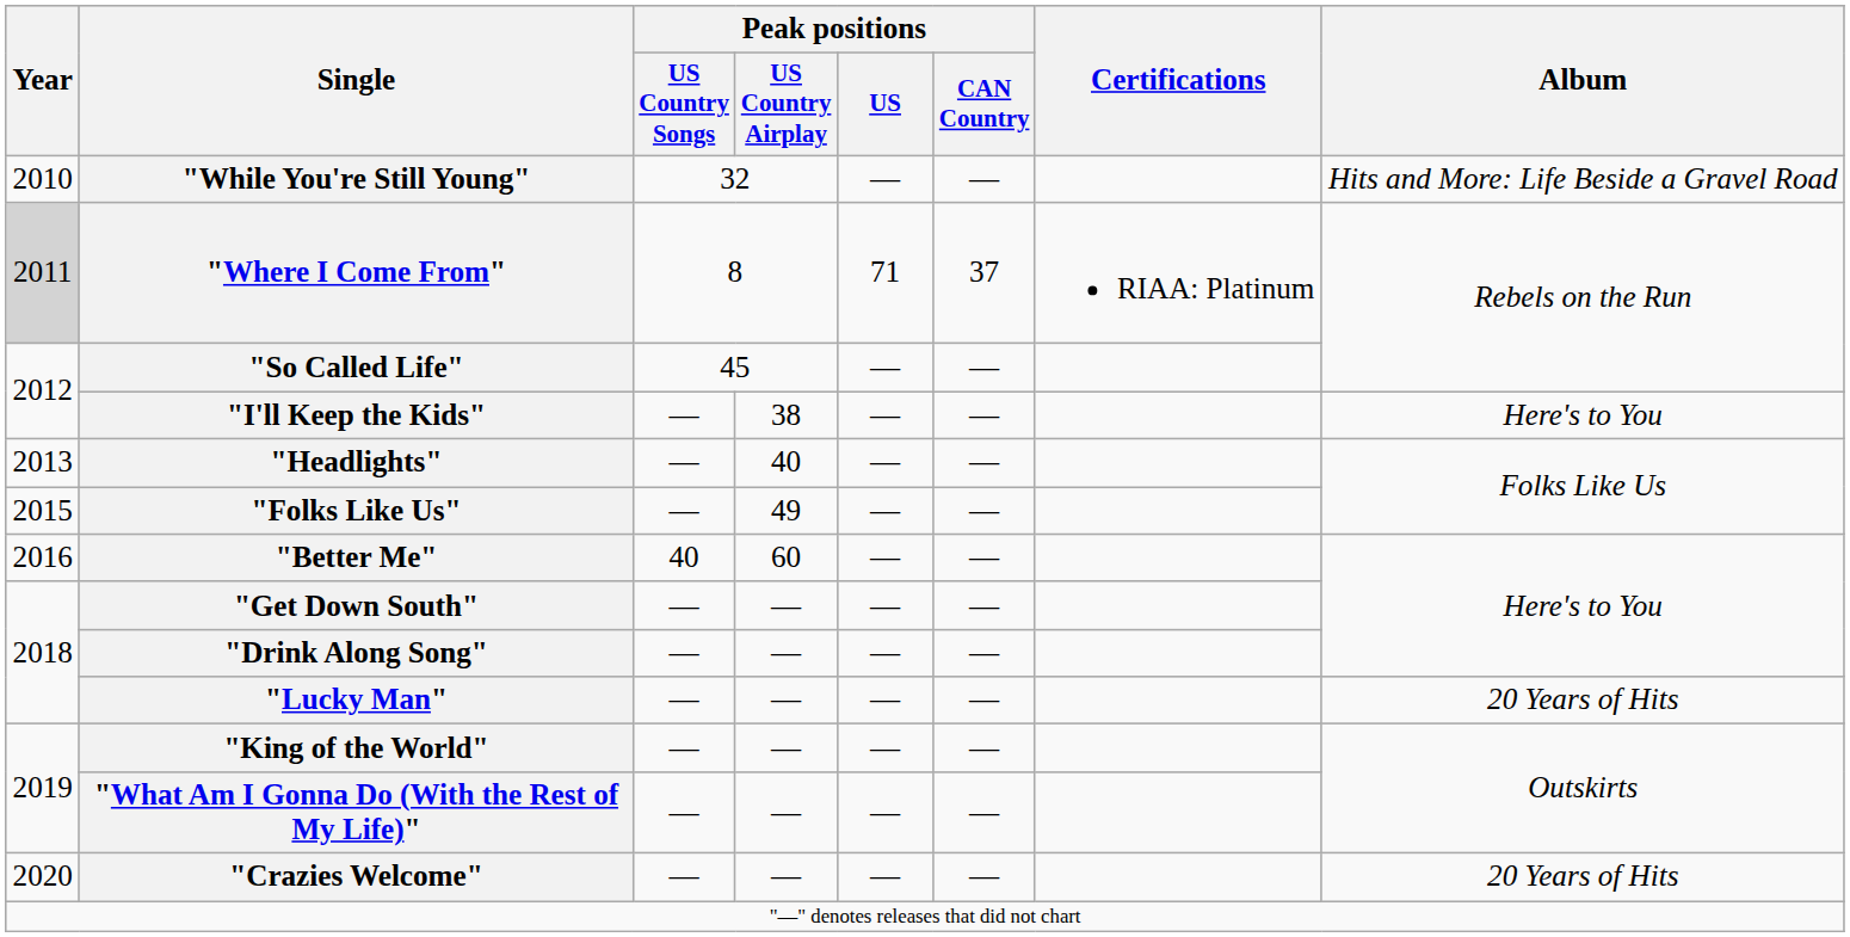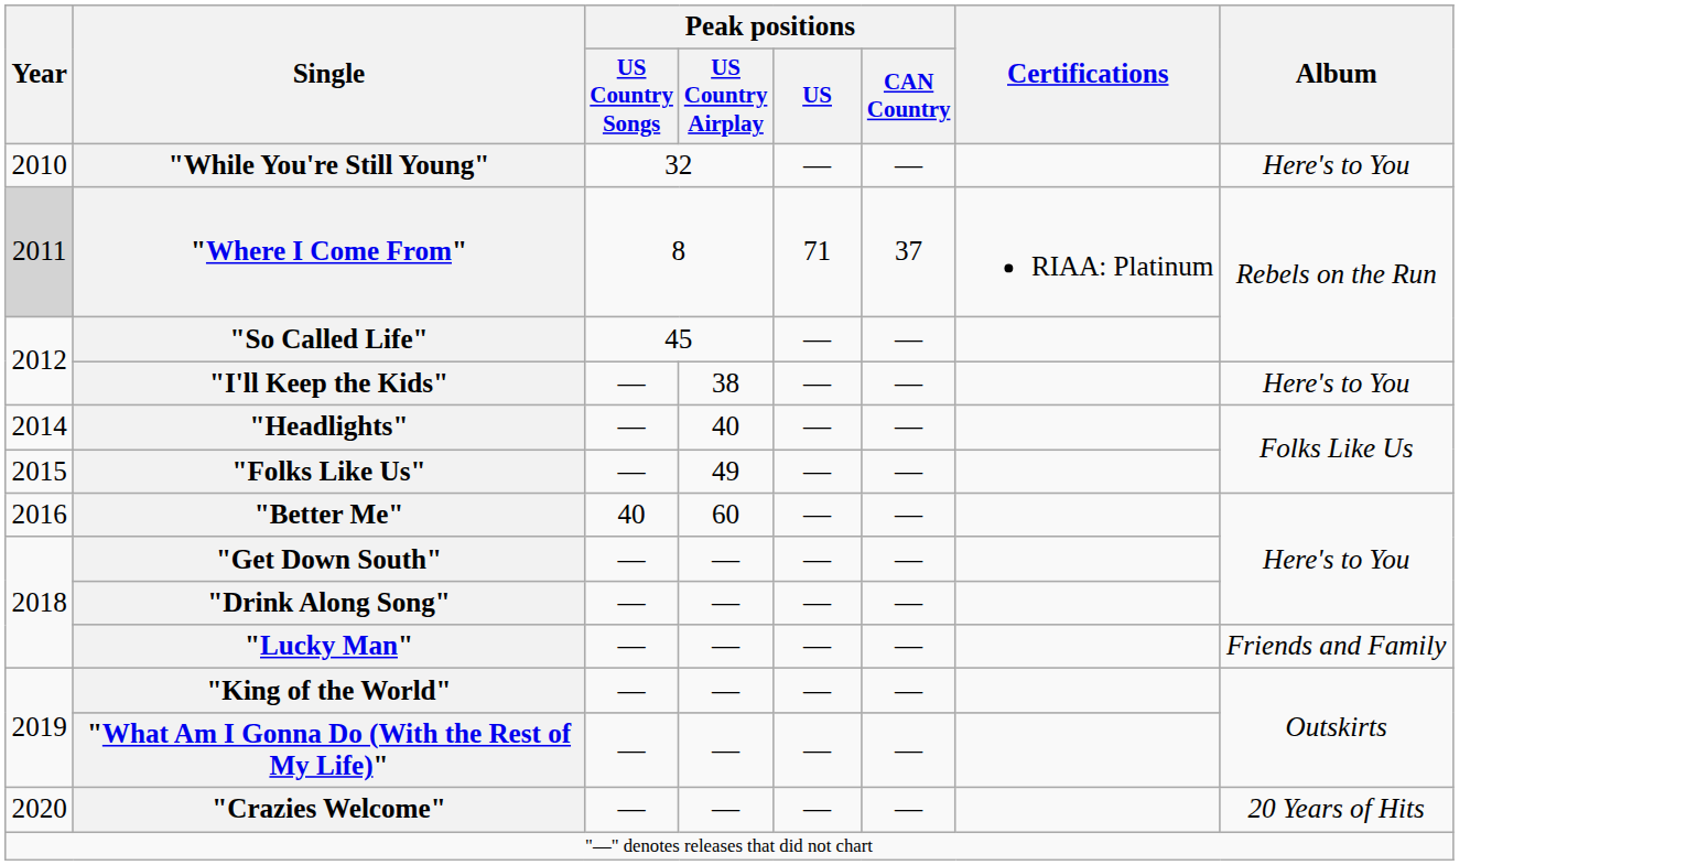"While You're Still Young" | Album: Hits and More: Life Beside a Gravel Road -> Here's to You
"Headlights" | Year: 2013 -> 2014
"Lucky Man" | Album: 20 Years of Hits -> Friends and Family
